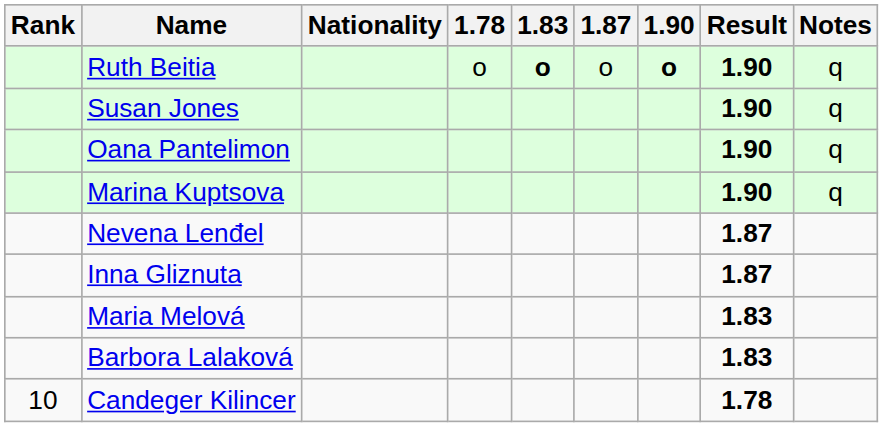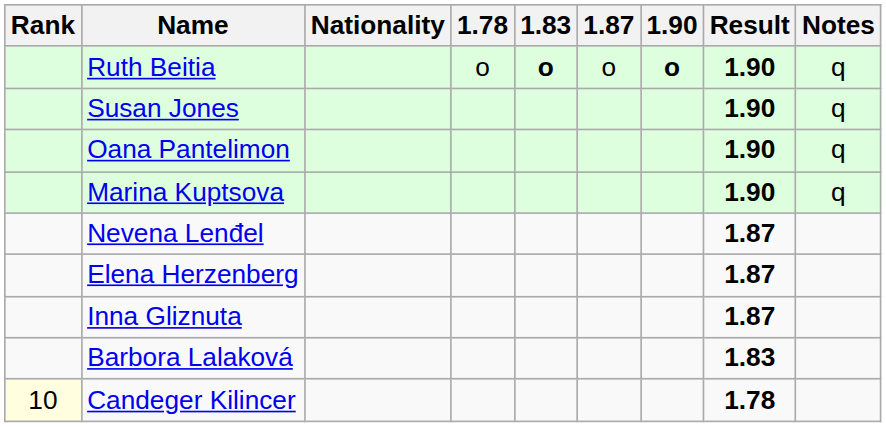+ row: Elena Herzenberg | 1.87
- row: Maria Melová | 1.83
Candeger Kilincer | Rank: no background -> lightyellow background
